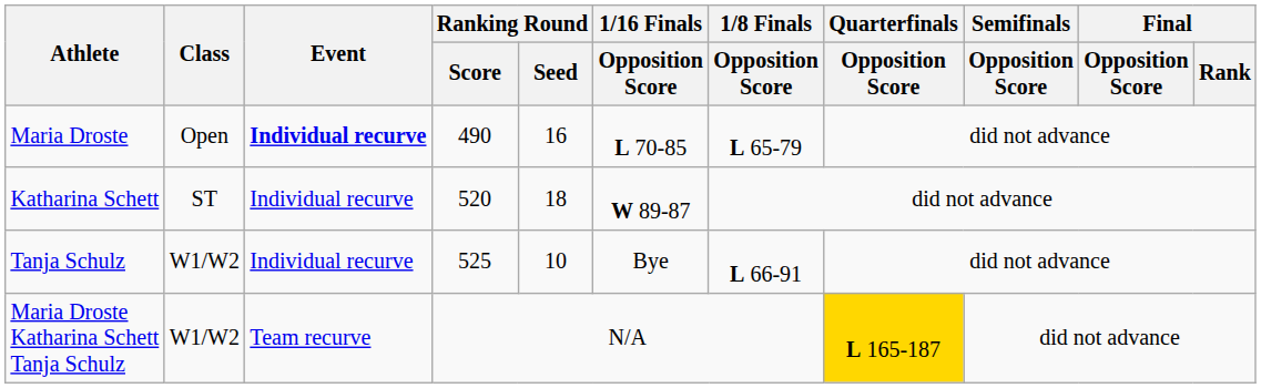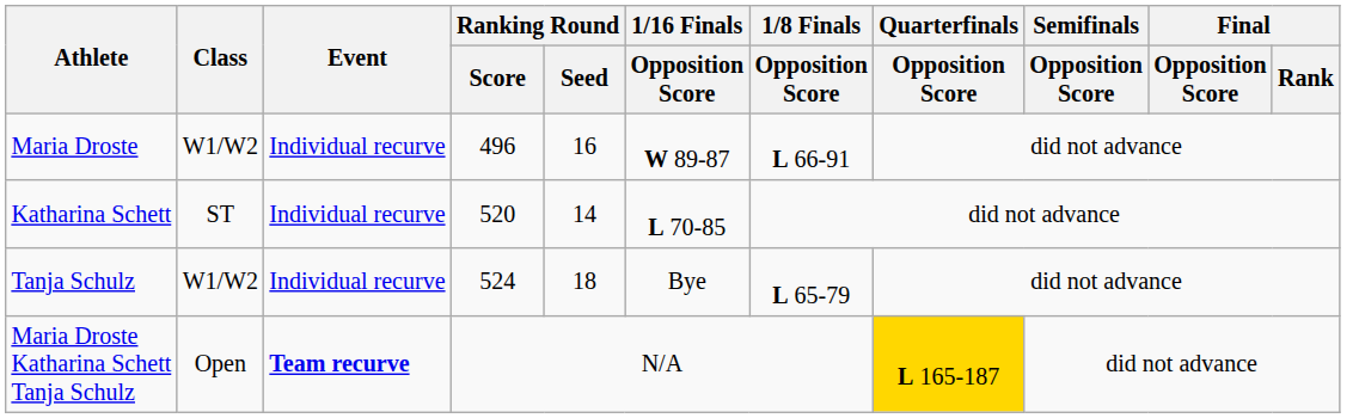Maria Droste | Class: Open -> W1/W2
Maria Droste | Event: bold -> normal
Maria Droste | Ranking Round / Score: 490 -> 496
Maria Droste | 1/16 Finals / Opposition Score: L 70-85 -> W 89-87
Maria Droste | 1/8 Finals / Opposition Score: L 65-79 -> L 66-91
Katharina Schett | Ranking Round / Seed: 18 -> 14
Katharina Schett | 1/16 Finals / Opposition Score: W 89-87 -> L 70-85
Tanja Schulz | Ranking Round / Score: 525 -> 524
Tanja Schulz | Ranking Round / Seed: 10 -> 18
Tanja Schulz | 1/8 Finals / Opposition Score: L 66-91 -> L 65-79
Maria Droste Katharina Schett Tanja Schulz | Class: W1/W2 -> Open
Maria Droste Katharina Schett Tanja Schulz | Event: normal -> bold
